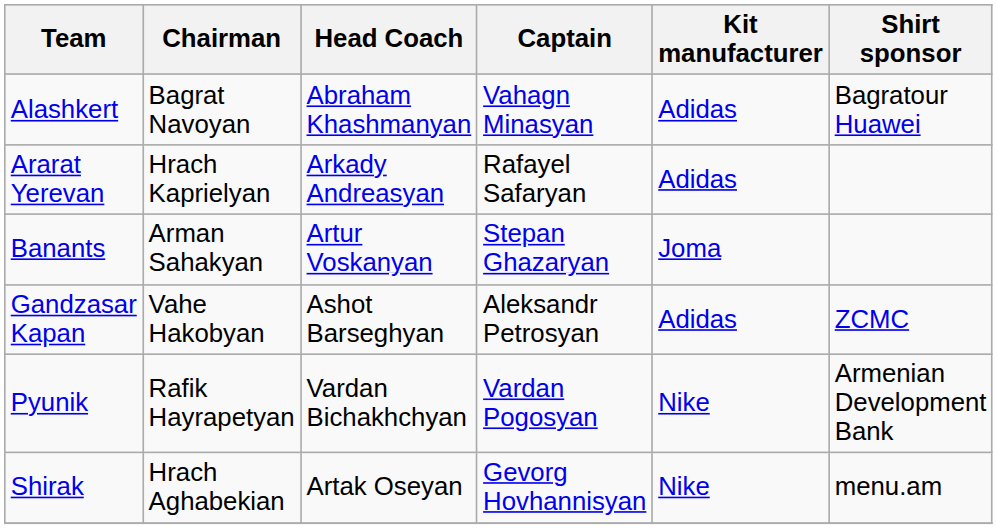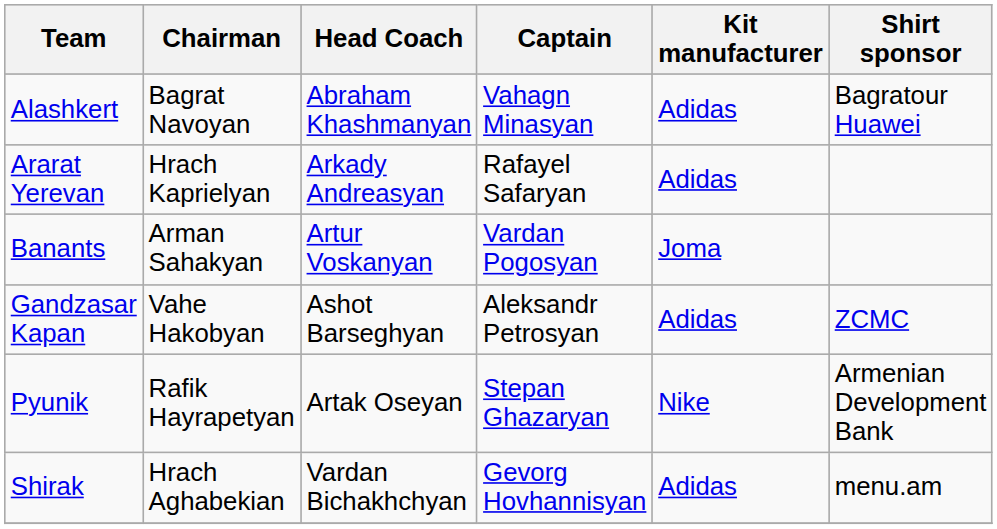Banants | Captain: Stepan Ghazaryan -> Vardan Pogosyan
Pyunik | Head Coach: Vardan Bichakhchyan -> Artak Oseyan
Pyunik | Captain: Vardan Pogosyan -> Stepan Ghazaryan
Shirak | Head Coach: Artak Oseyan -> Vardan Bichakhchyan
Shirak | Kit manufacturer: Nike -> Adidas
